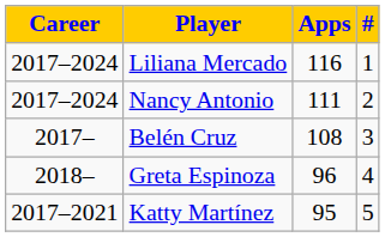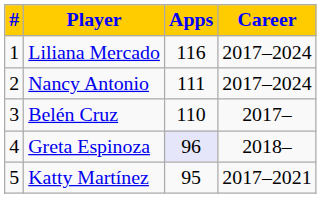columns swapped: # <-> Career
Belén Cruz | Apps: 108 -> 110
Greta Espinoza | Apps: no background -> lavender background
